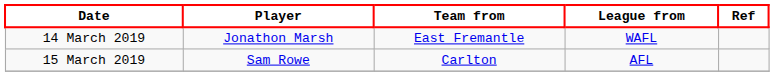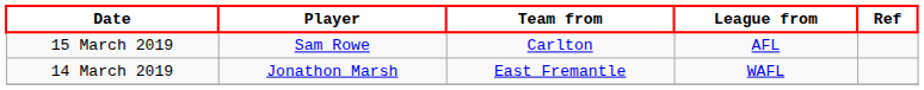rows swapped: 14 March 2019 <-> 15 March 2019
